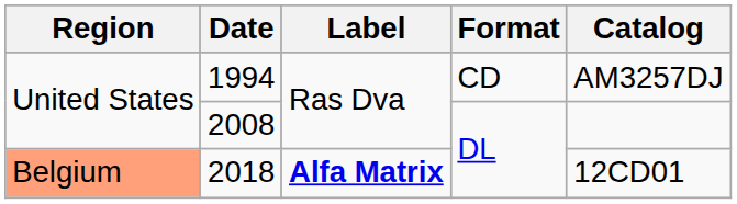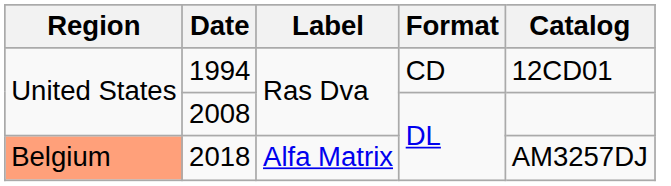1994 | Catalog: AM3257DJ -> 12CD01
2018 | Label: bold -> normal
2018 | Catalog: 12CD01 -> AM3257DJ
